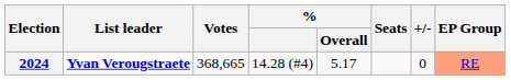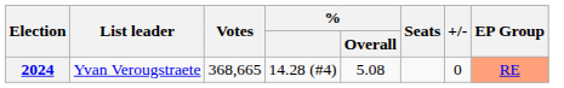2024 | List leader: bold -> normal
2024 | % / Overall: 5.17 -> 5.08
